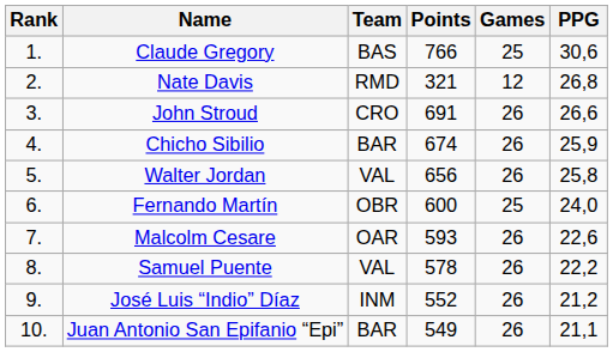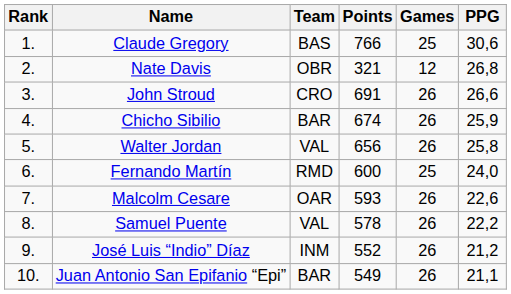Nate Davis | Team: RMD -> OBR
Fernando Martín | Team: OBR -> RMD
